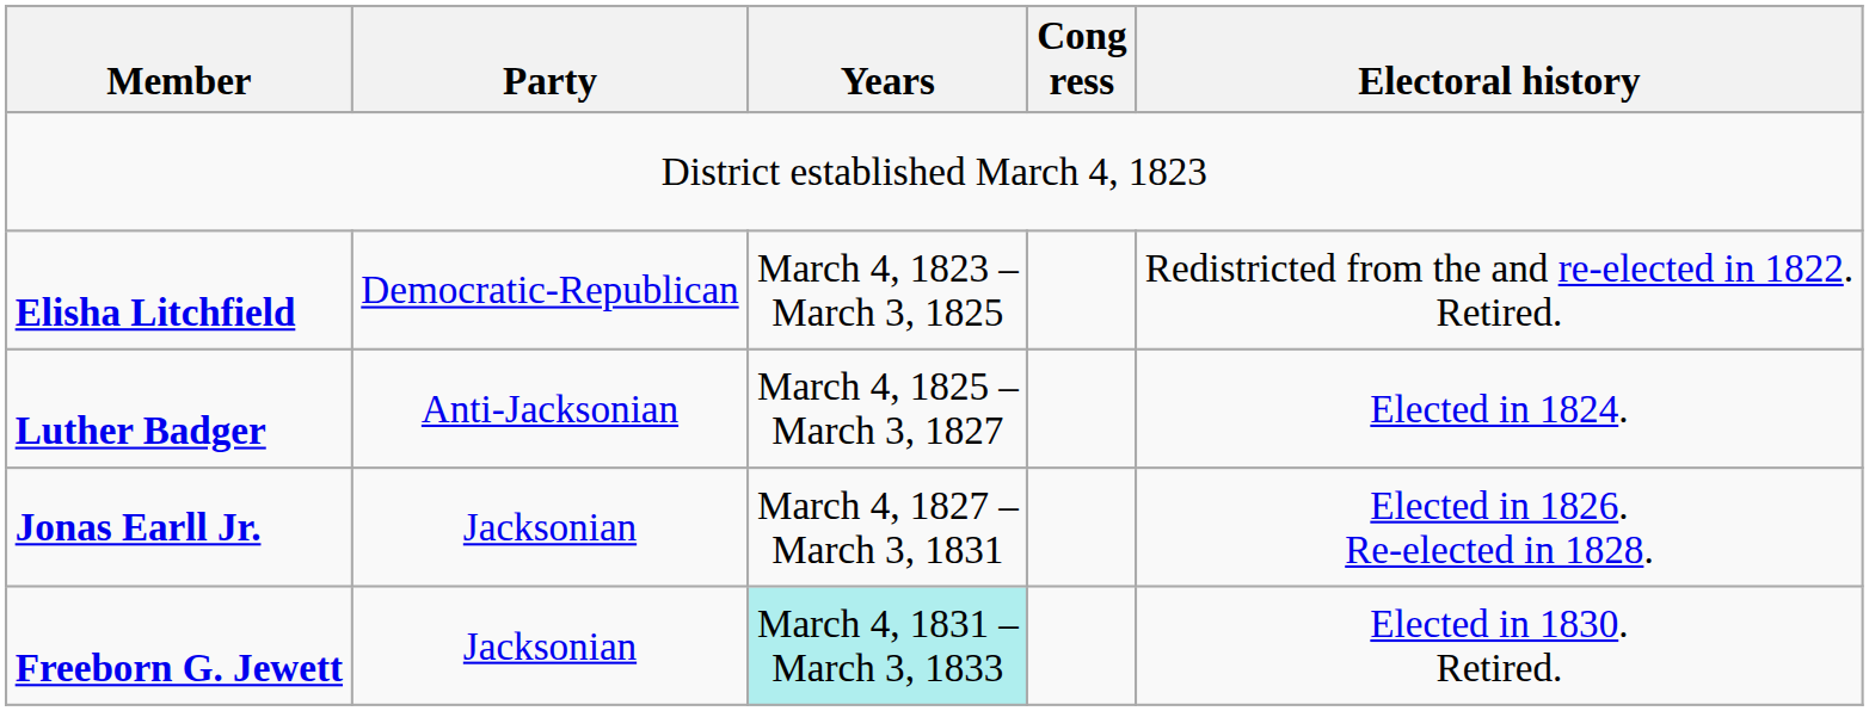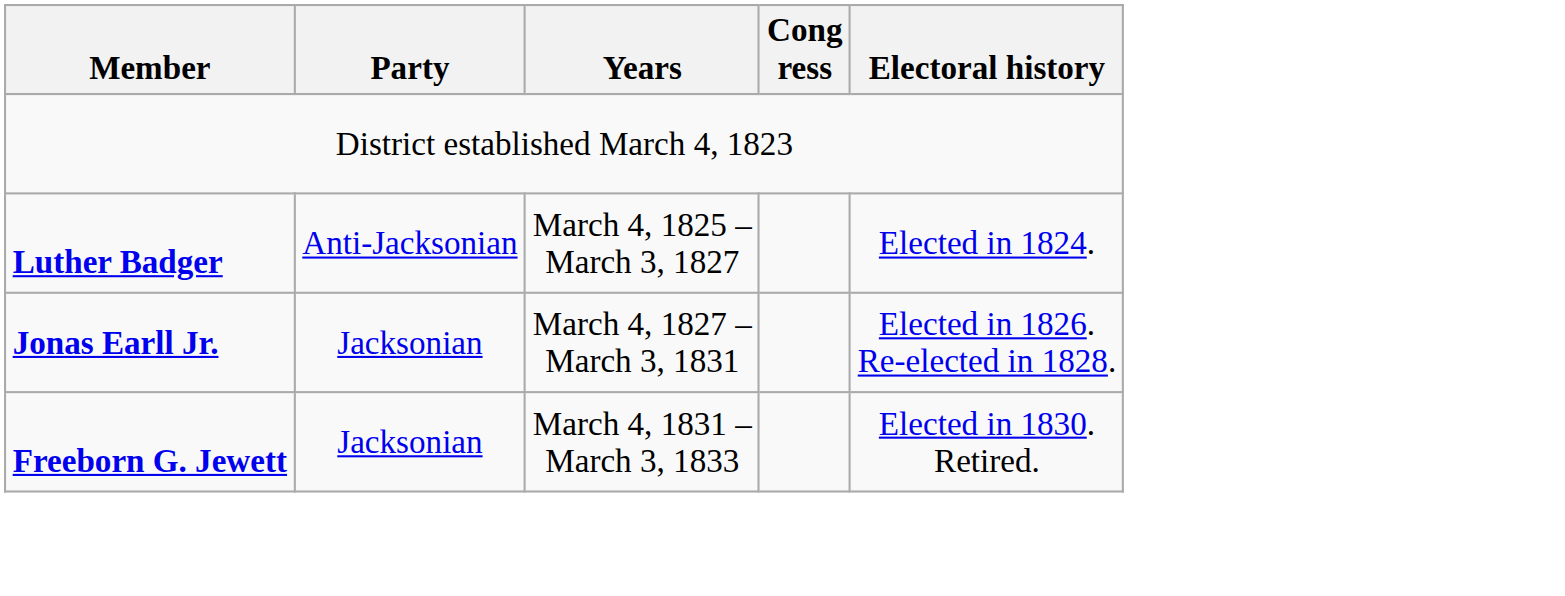- row: Elisha Litchfield | Democratic-Republican | March 4, 1823 – March 3, 1825 | Redistricted from the and re-elected in 1822. Retired.
Freeborn G. Jewett | Years: paleturquoise background -> no background
